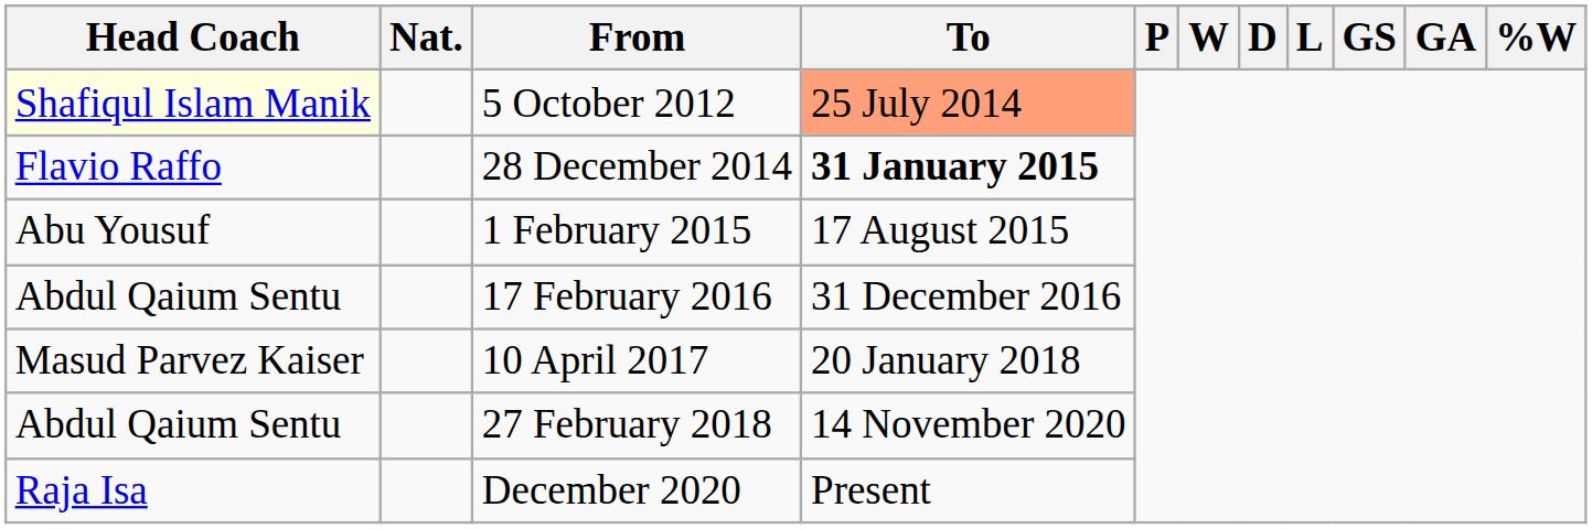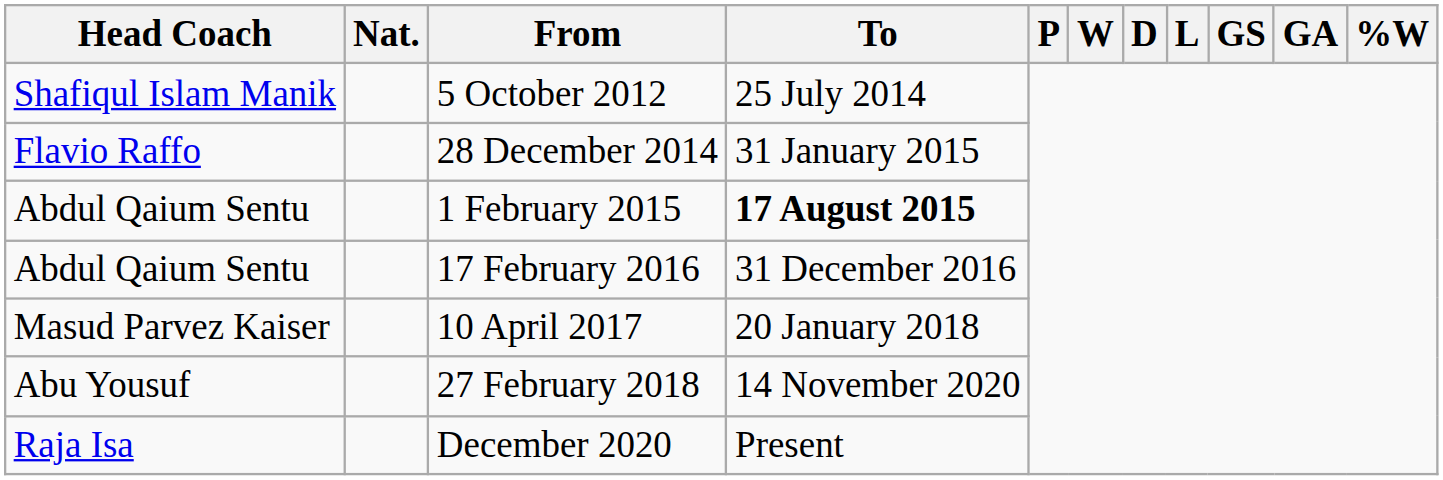5 October 2012 | Head Coach: lightyellow background -> no background
5 October 2012 | To: lightsalmon background -> no background
28 December 2014 | To: bold -> normal
1 February 2015 | Head Coach: Abu Yousuf -> Abdul Qaium Sentu
1 February 2015 | To: normal -> bold
27 February 2018 | Head Coach: Abdul Qaium Sentu -> Abu Yousuf
